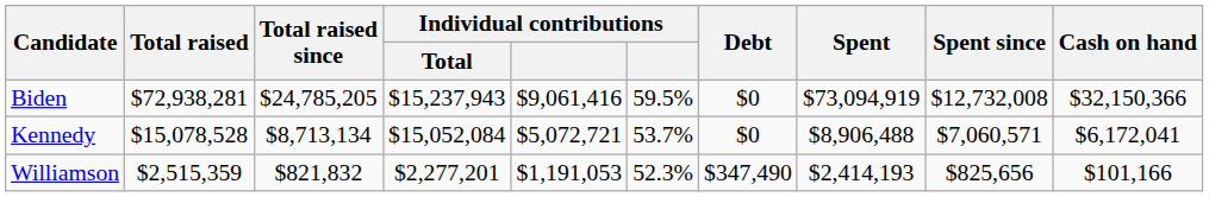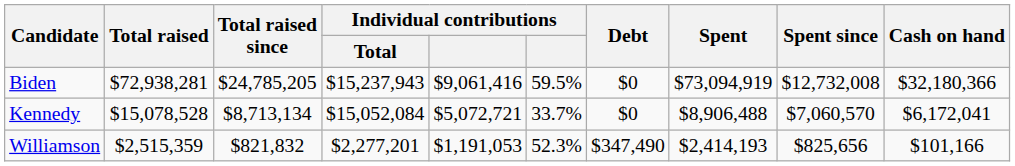Biden | Cash on hand: $32,150,366 -> $32,180,366
Kennedy | column 6: 53.7% -> 33.7%
Kennedy | Spent since: $7,060,571 -> $7,060,570
